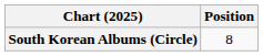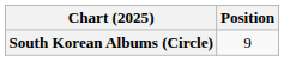South Korean Albums (Circle) | Position: 8 -> 9
